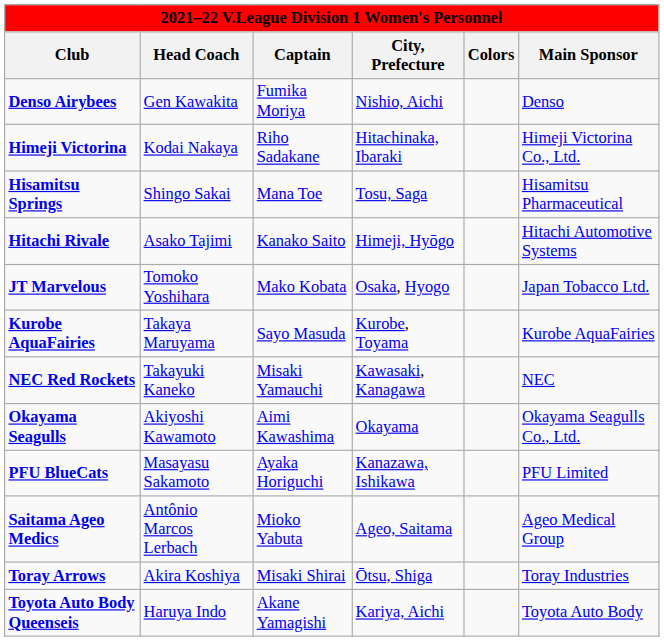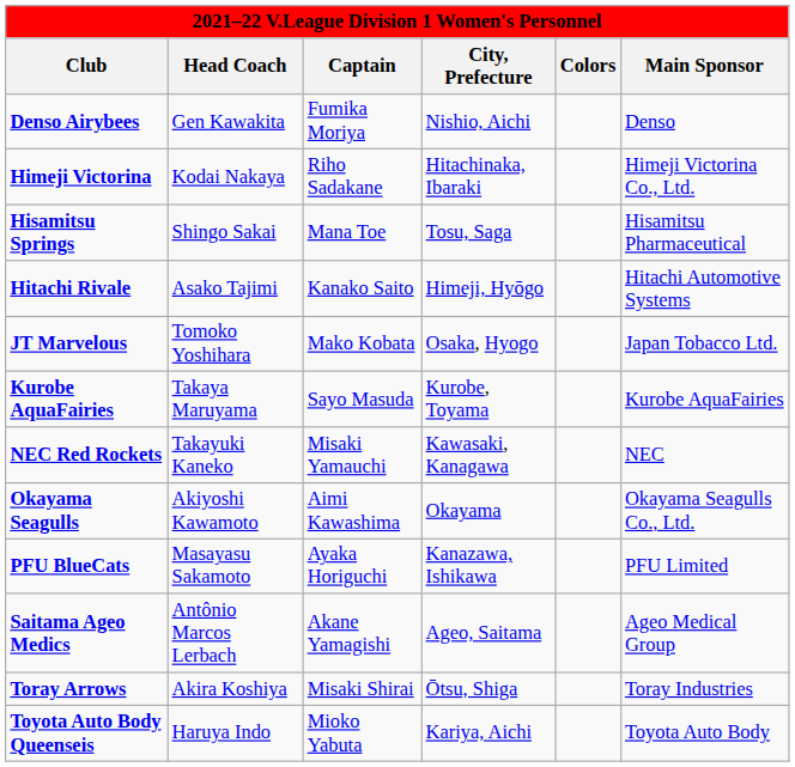Saitama Ageo Medics | Captain: Mioko Yabuta -> Akane Yamagishi
Toyota Auto Body Queenseis | Captain: Akane Yamagishi -> Mioko Yabuta
